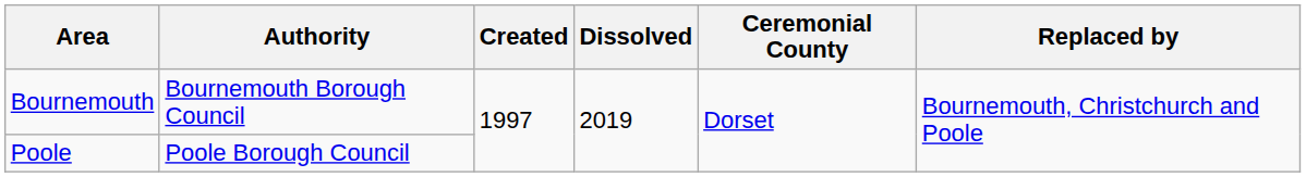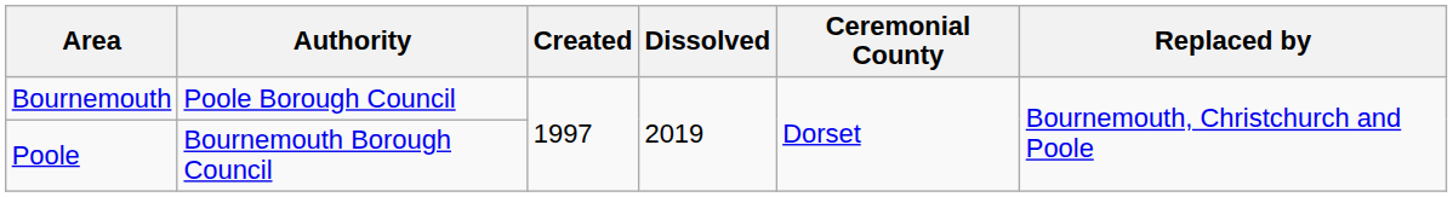Bournemouth | Authority: Bournemouth Borough Council -> Poole Borough Council
Poole | Authority: Poole Borough Council -> Bournemouth Borough Council
